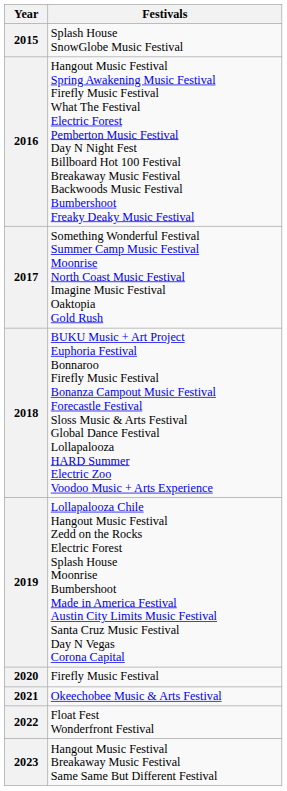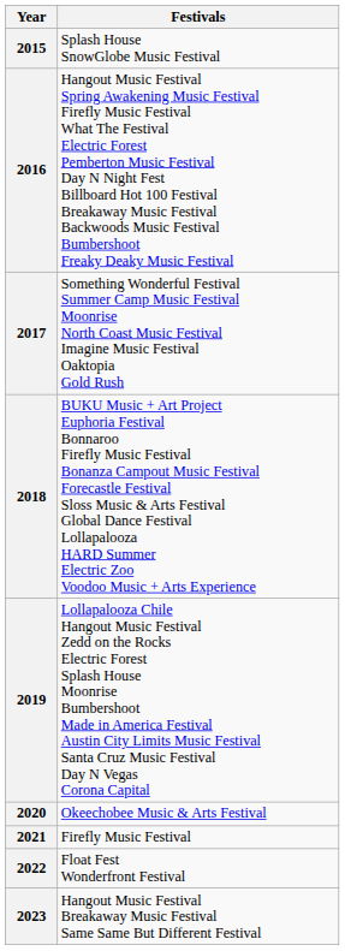2020 | Festivals: Firefly Music Festival -> Okeechobee Music & Arts Festival
2021 | Festivals: Okeechobee Music & Arts Festival -> Firefly Music Festival
